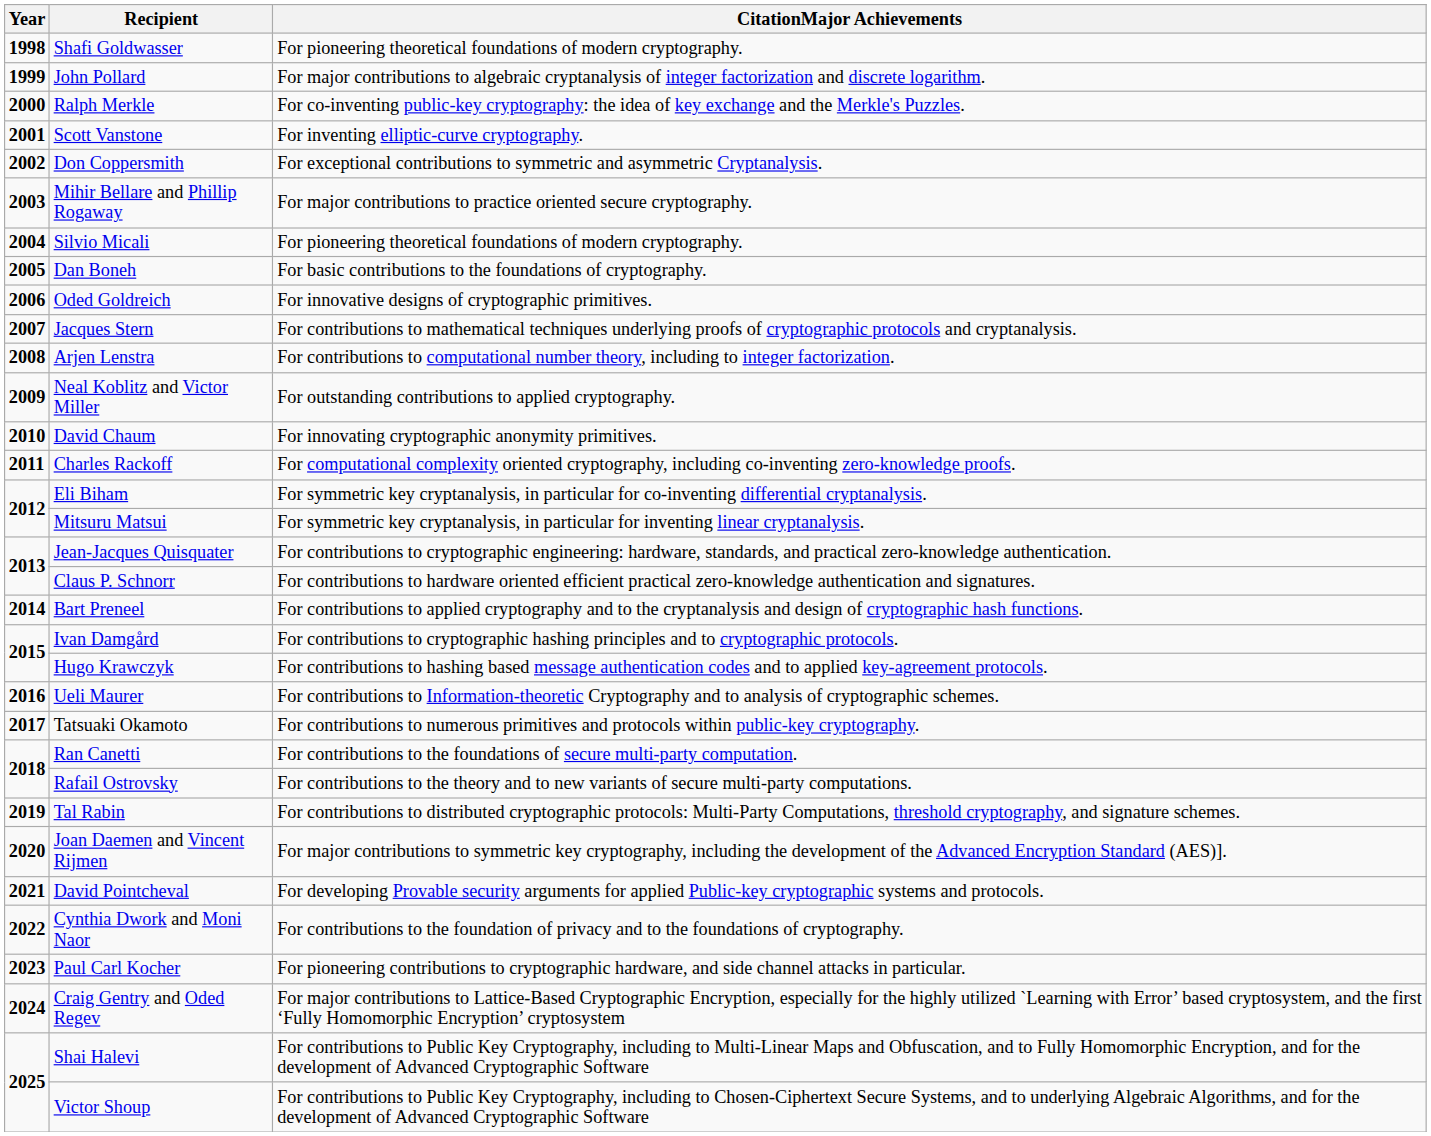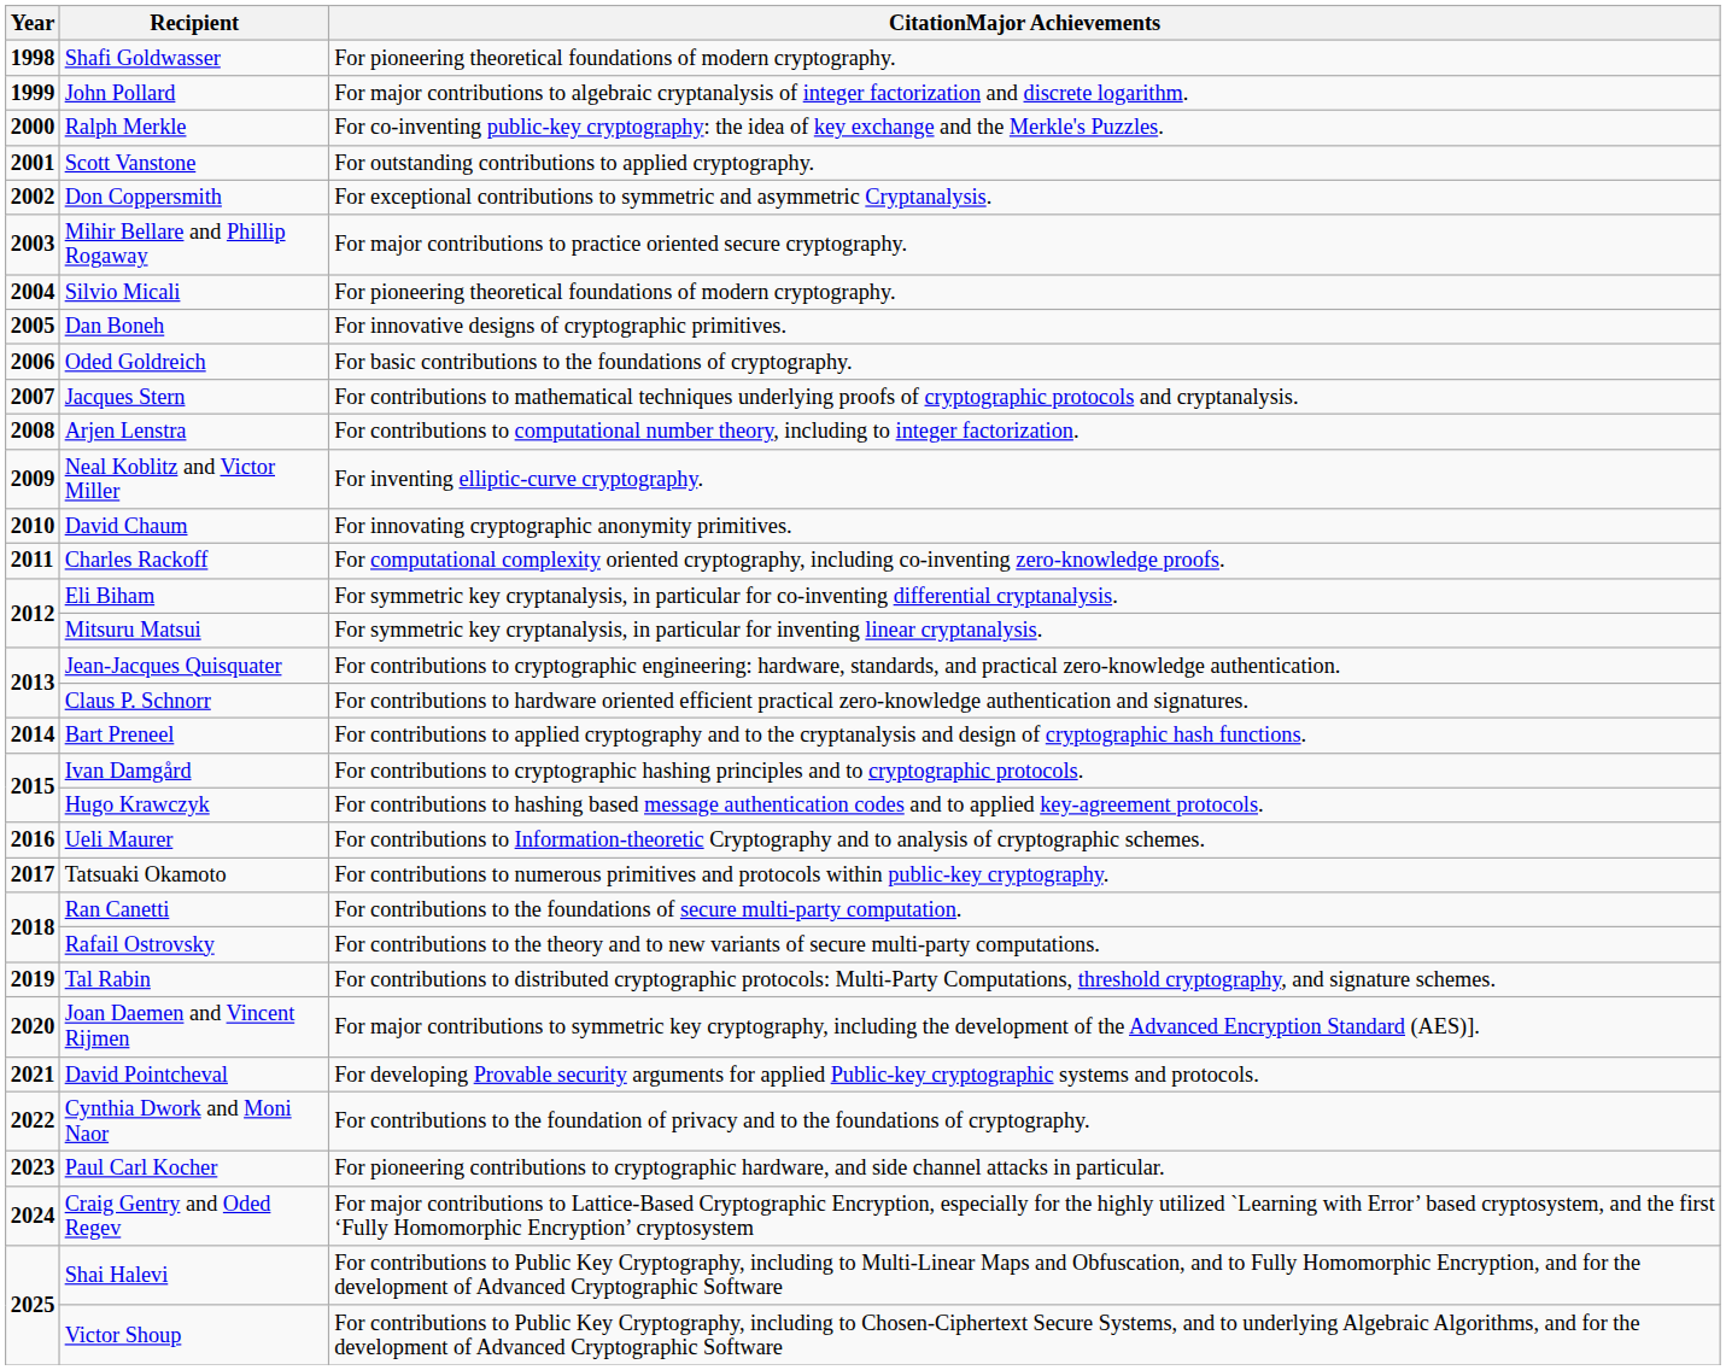Scott Vanstone | CitationMajor Achievements: For inventing elliptic-curve cryptography. -> For outstanding contributions to applied cryptography.
Dan Boneh | CitationMajor Achievements: For basic contributions to the foundations of cryptography. -> For innovative designs of cryptographic primitives.
Oded Goldreich | CitationMajor Achievements: For innovative designs of cryptographic primitives. -> For basic contributions to the foundations of cryptography.
Neal Koblitz and Victor Miller | CitationMajor Achievements: For outstanding contributions to applied cryptography. -> For inventing elliptic-curve cryptography.
